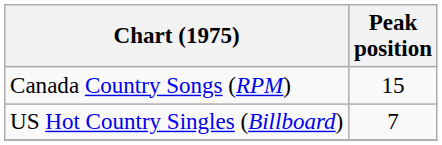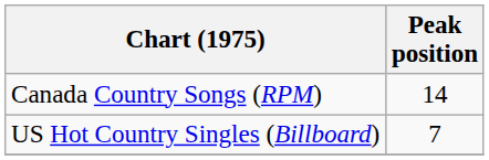Canada Country Songs (RPM) | Peak position: 15 -> 14
